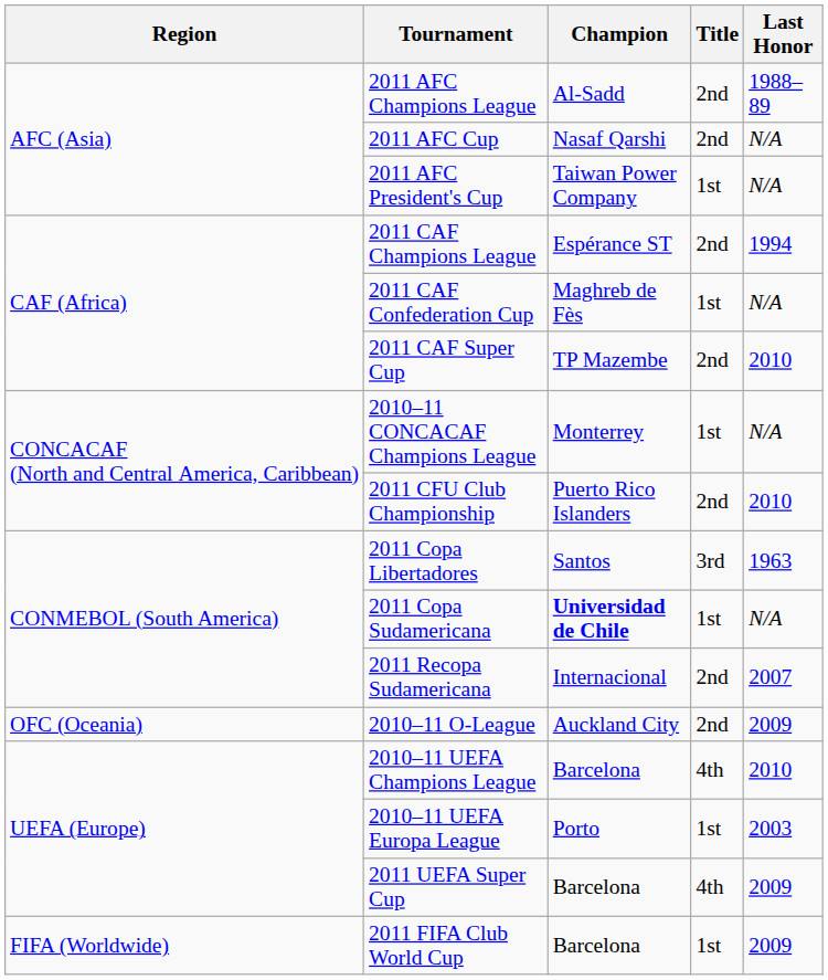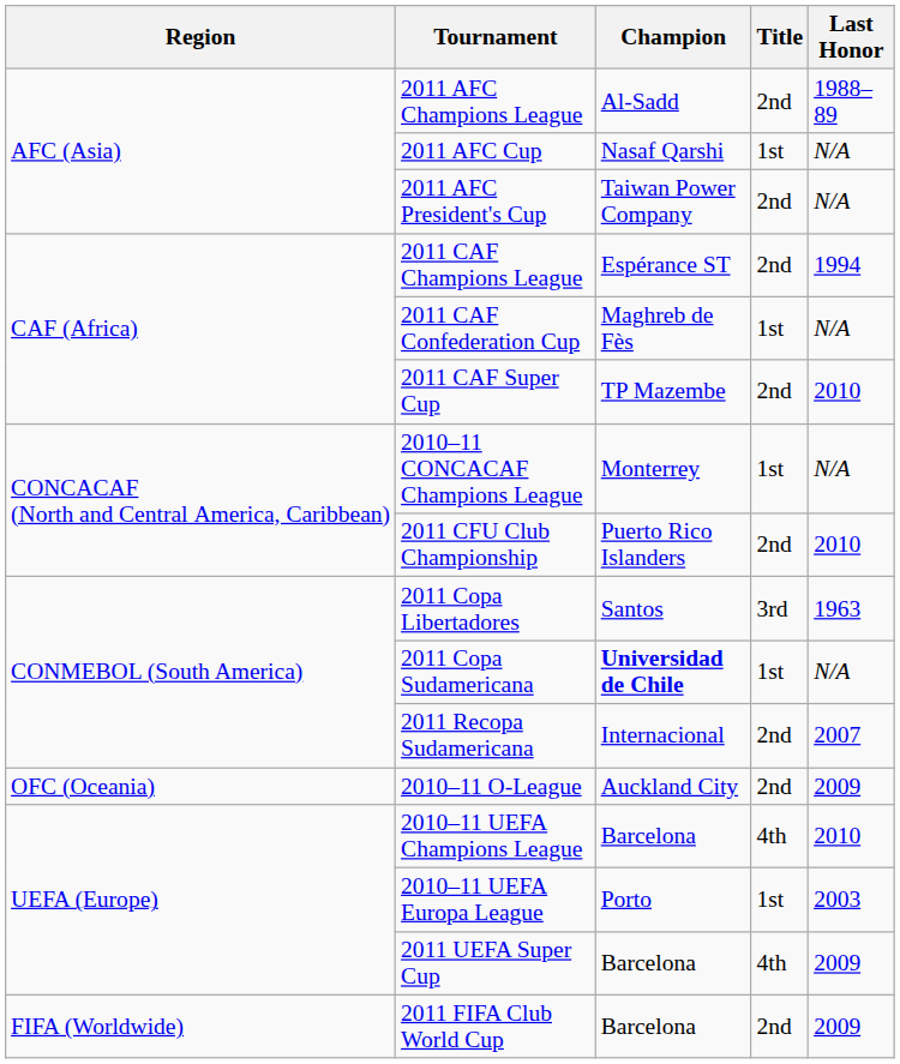2011 AFC Cup | Title: 2nd -> 1st
2011 AFC President's Cup | Title: 1st -> 2nd
2011 FIFA Club World Cup | Title: 1st -> 2nd
